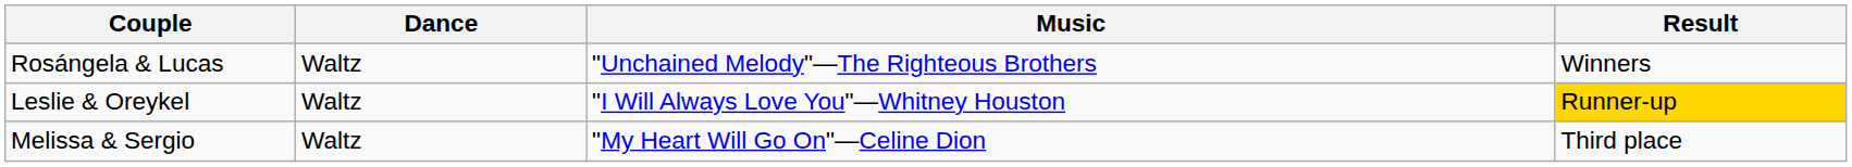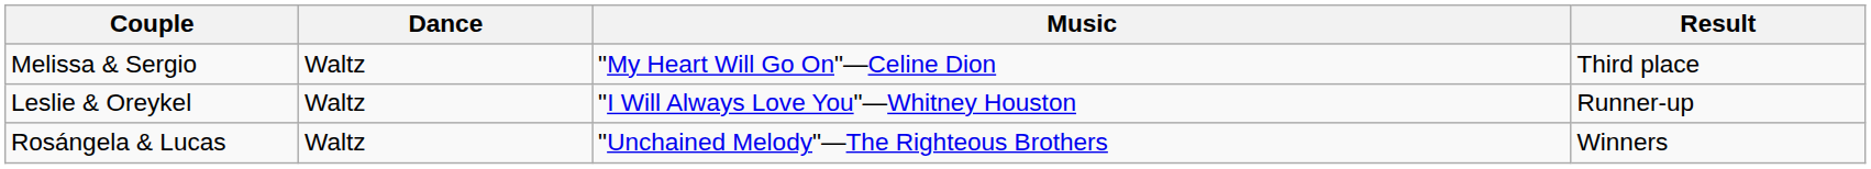rows swapped: Rosángela & Lucas <-> Melissa & Sergio
Leslie & Oreykel | Result: gold background -> no background
